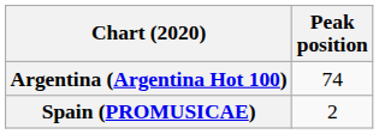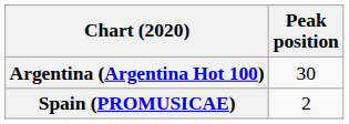Argentina (Argentina Hot 100) | Peak position: 74 -> 30
